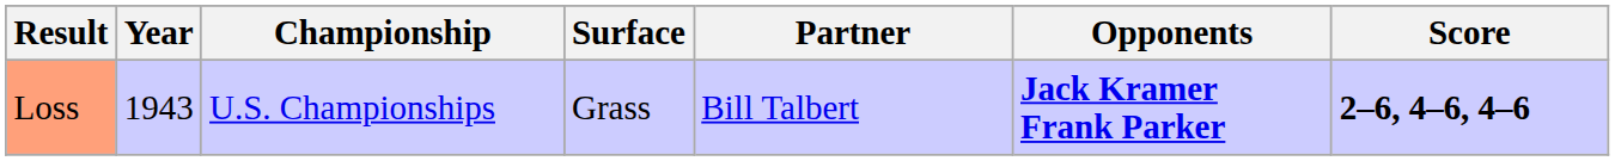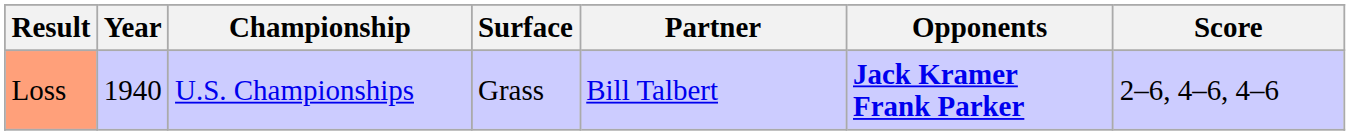Loss | Year: 1943 -> 1940
Loss | Score: bold -> normal
